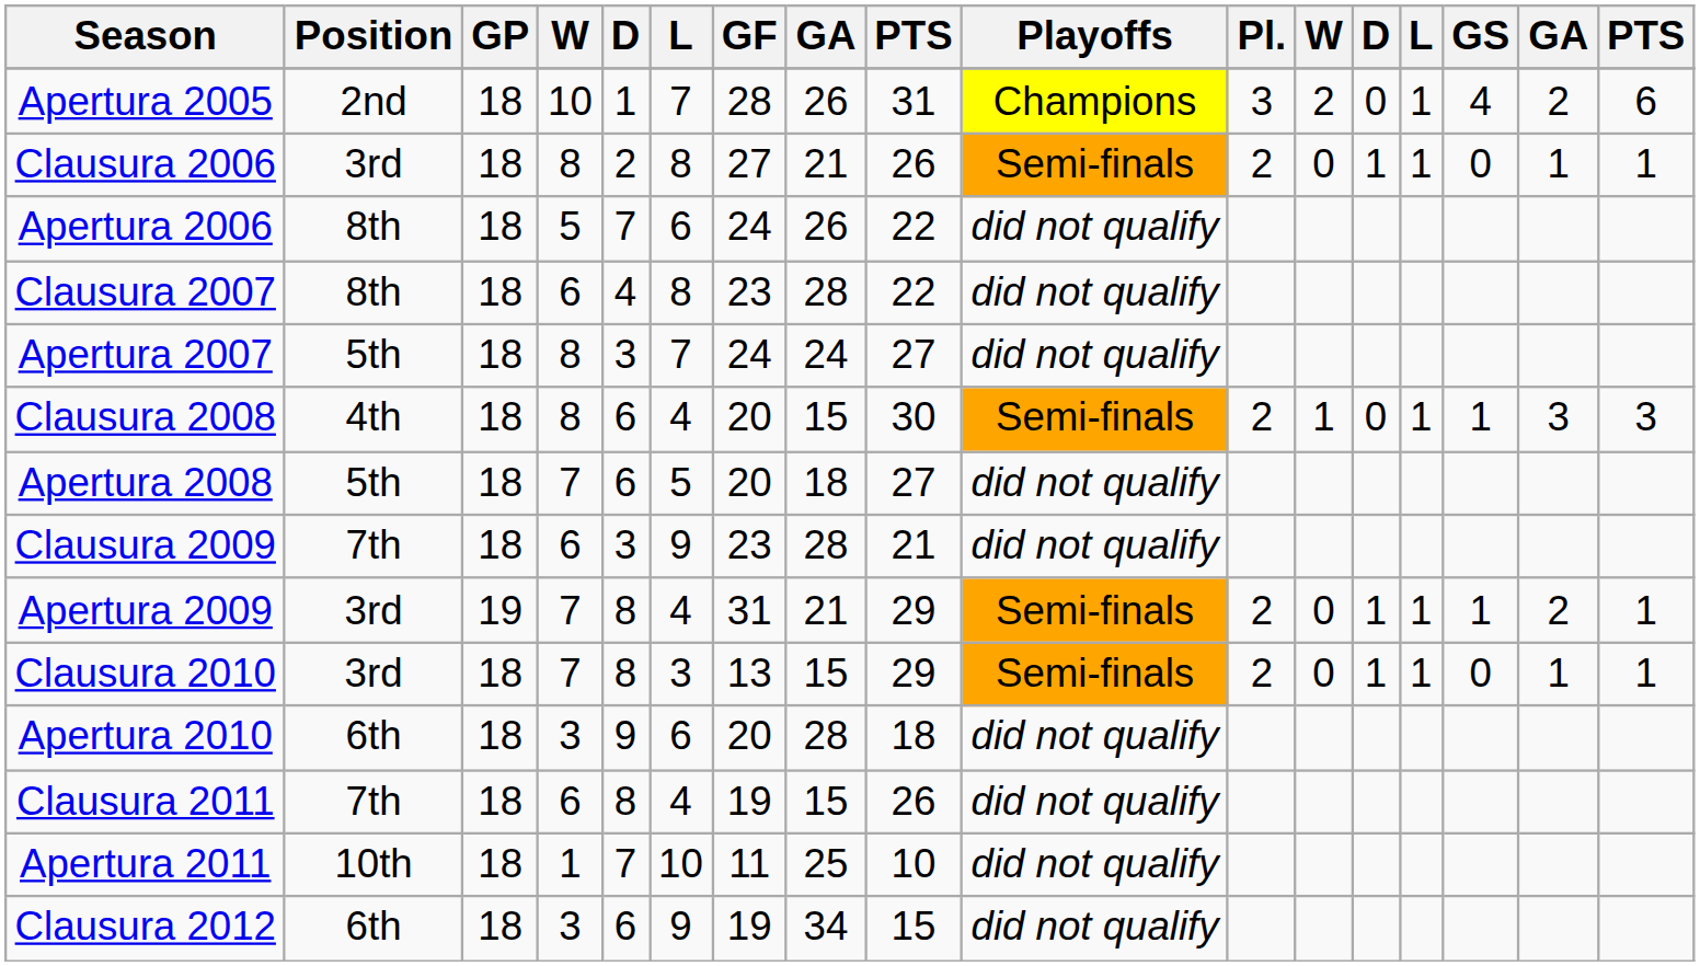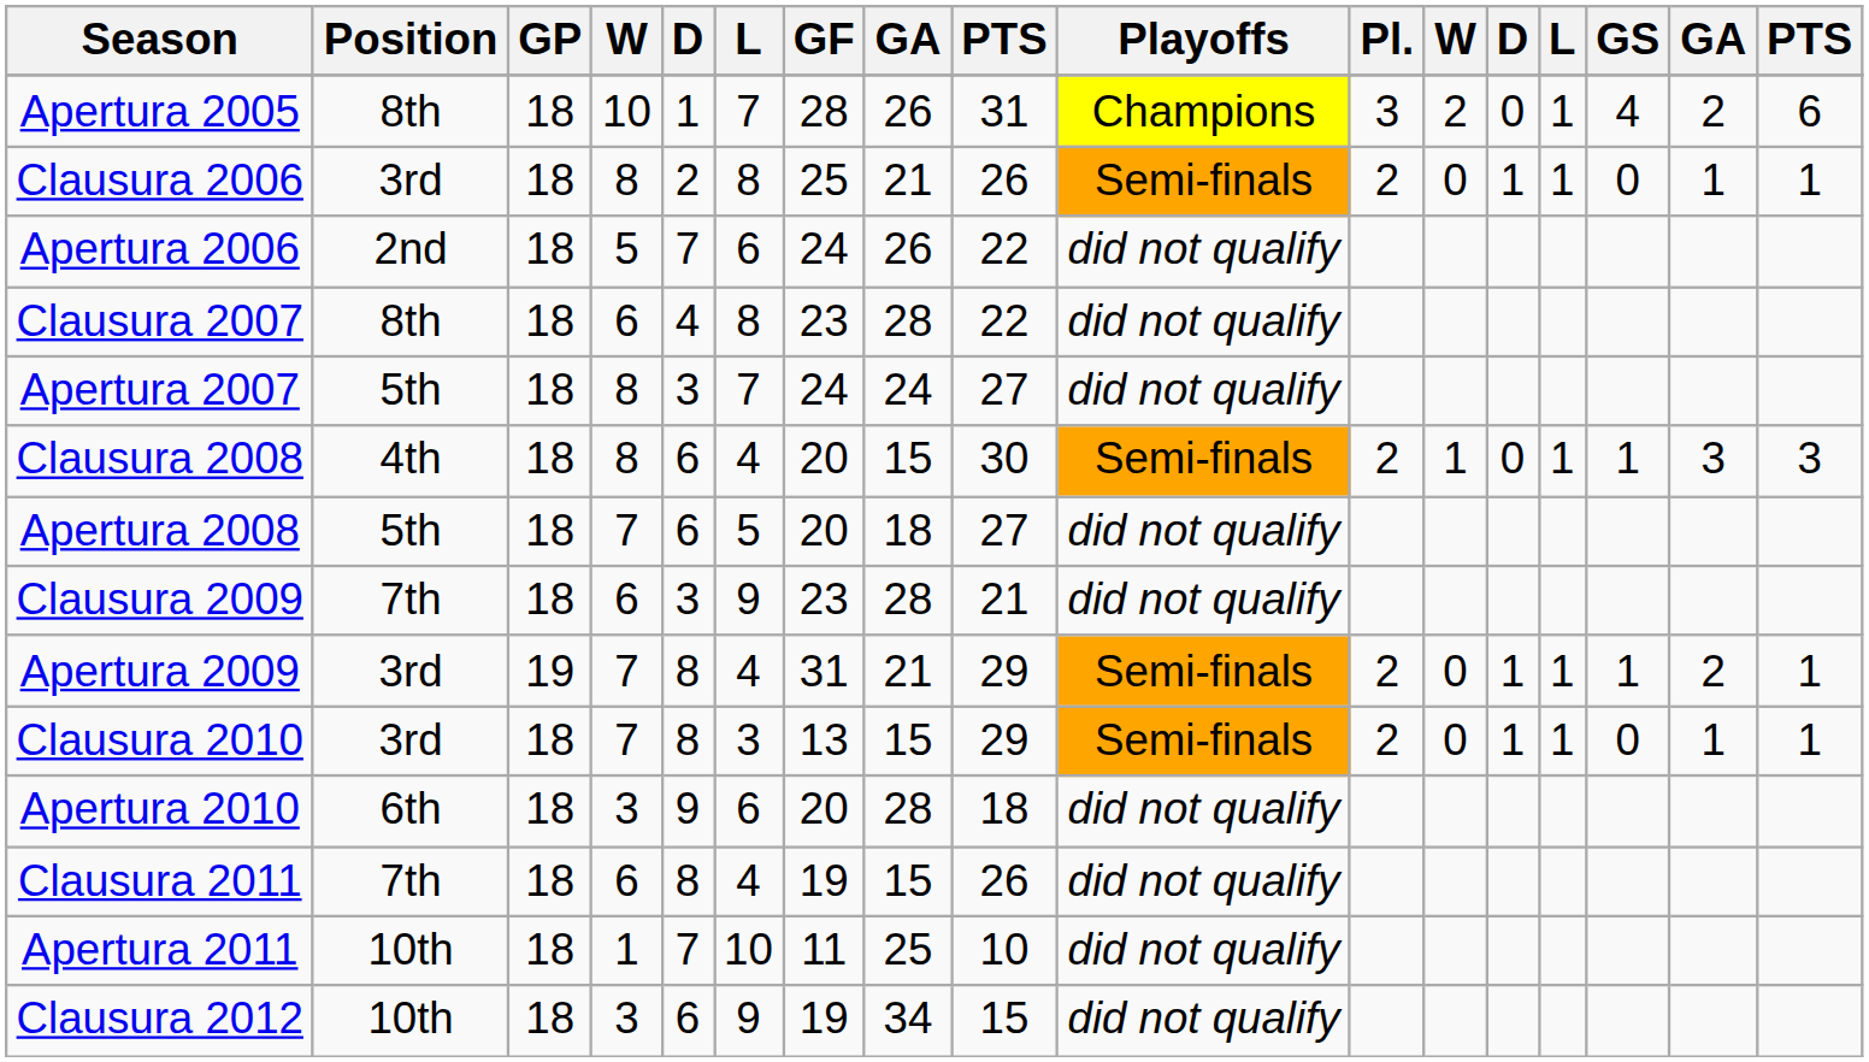Apertura 2005 | Position: 2nd -> 8th
Clausura 2006 | GF: 27 -> 25
Apertura 2006 | Position: 8th -> 2nd
Clausura 2012 | Position: 6th -> 10th
